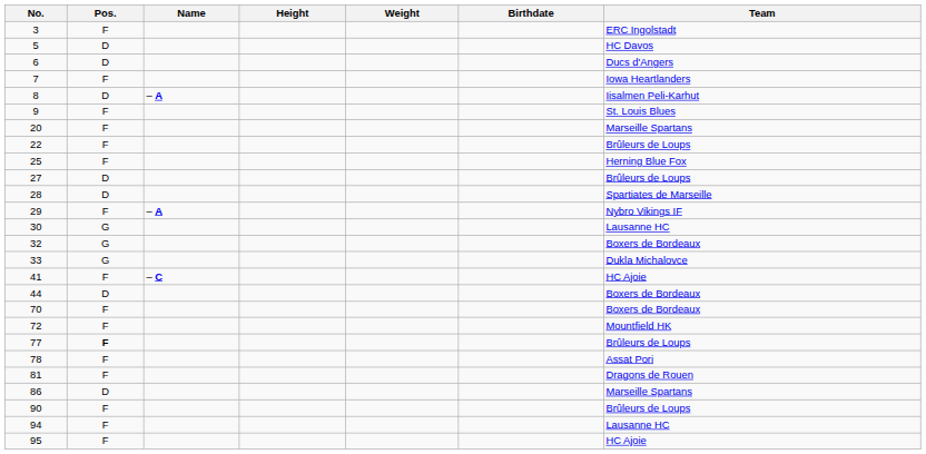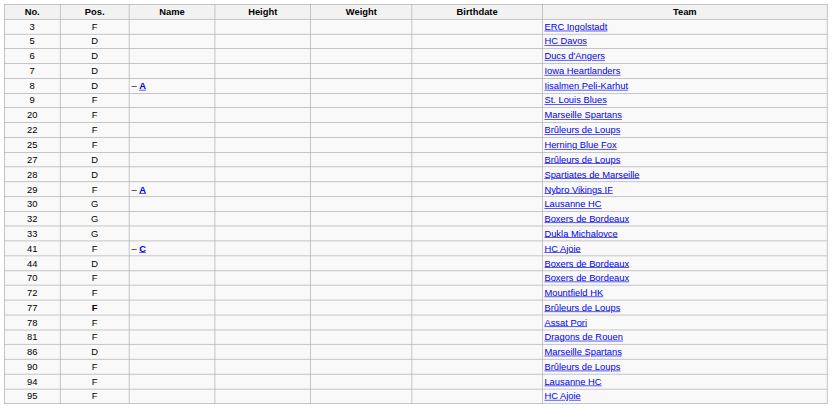7 | Pos.: F -> D
